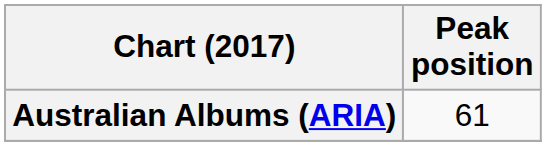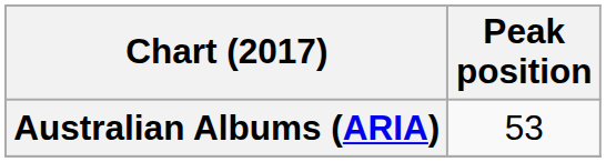Australian Albums (ARIA) | Peak position: 61 -> 53
